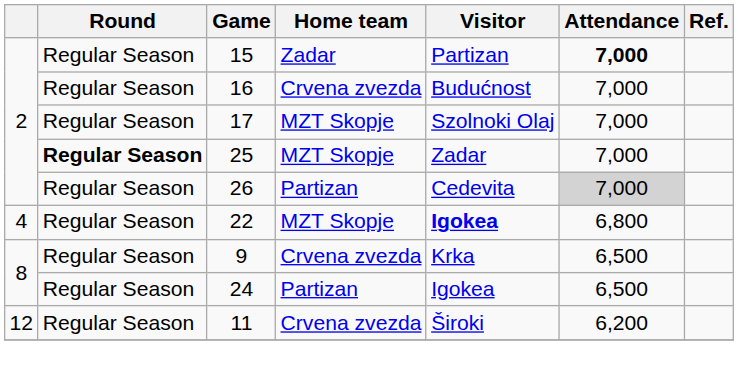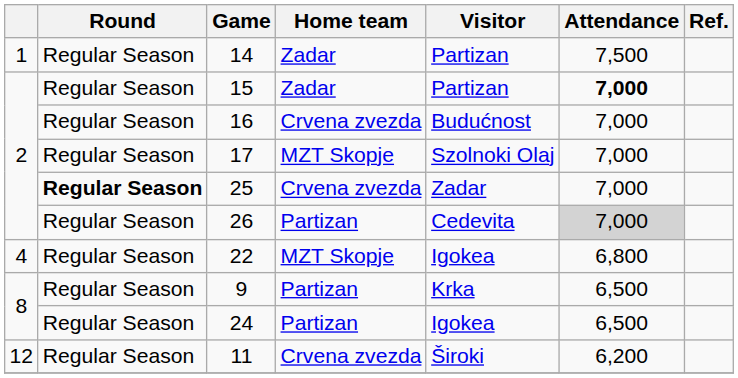+ row: 1 | Regular Season | 14 | Zadar | Partizan | 7,500
25 | Home team: MZT Skopje -> Crvena zvezda
22 | Visitor: bold -> normal
9 | Home team: Crvena zvezda -> Partizan
